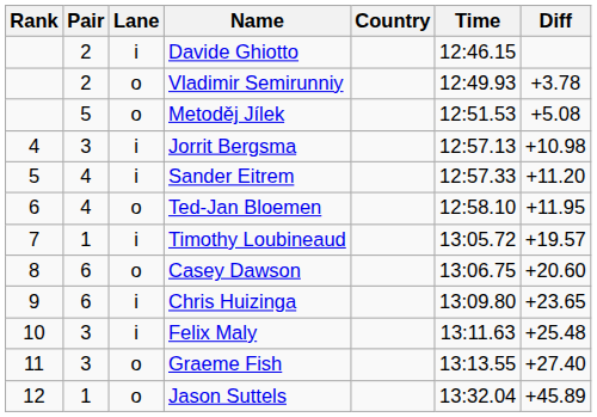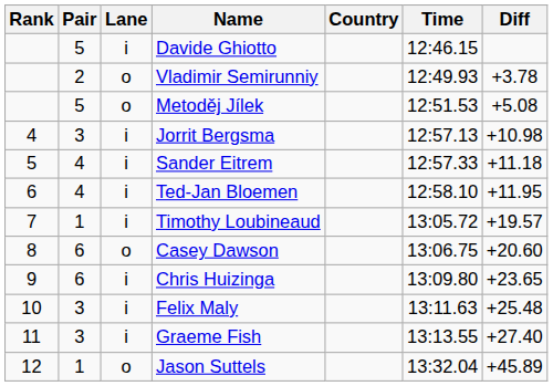Davide Ghiotto | Pair: 2 -> 5
Sander Eitrem | Diff: +11.20 -> +11.18
Ted-Jan Bloemen | Lane: o -> i
Graeme Fish | Lane: o -> i
